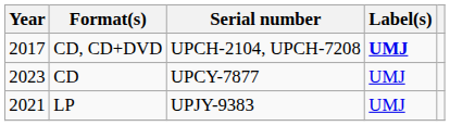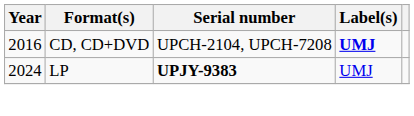CD, CD+DVD | Year: 2017 -> 2016
- row: 2023 | CD | UPCY-7877 | UMJ
LP | Year: 2021 -> 2024
LP | Serial number: normal -> bold
